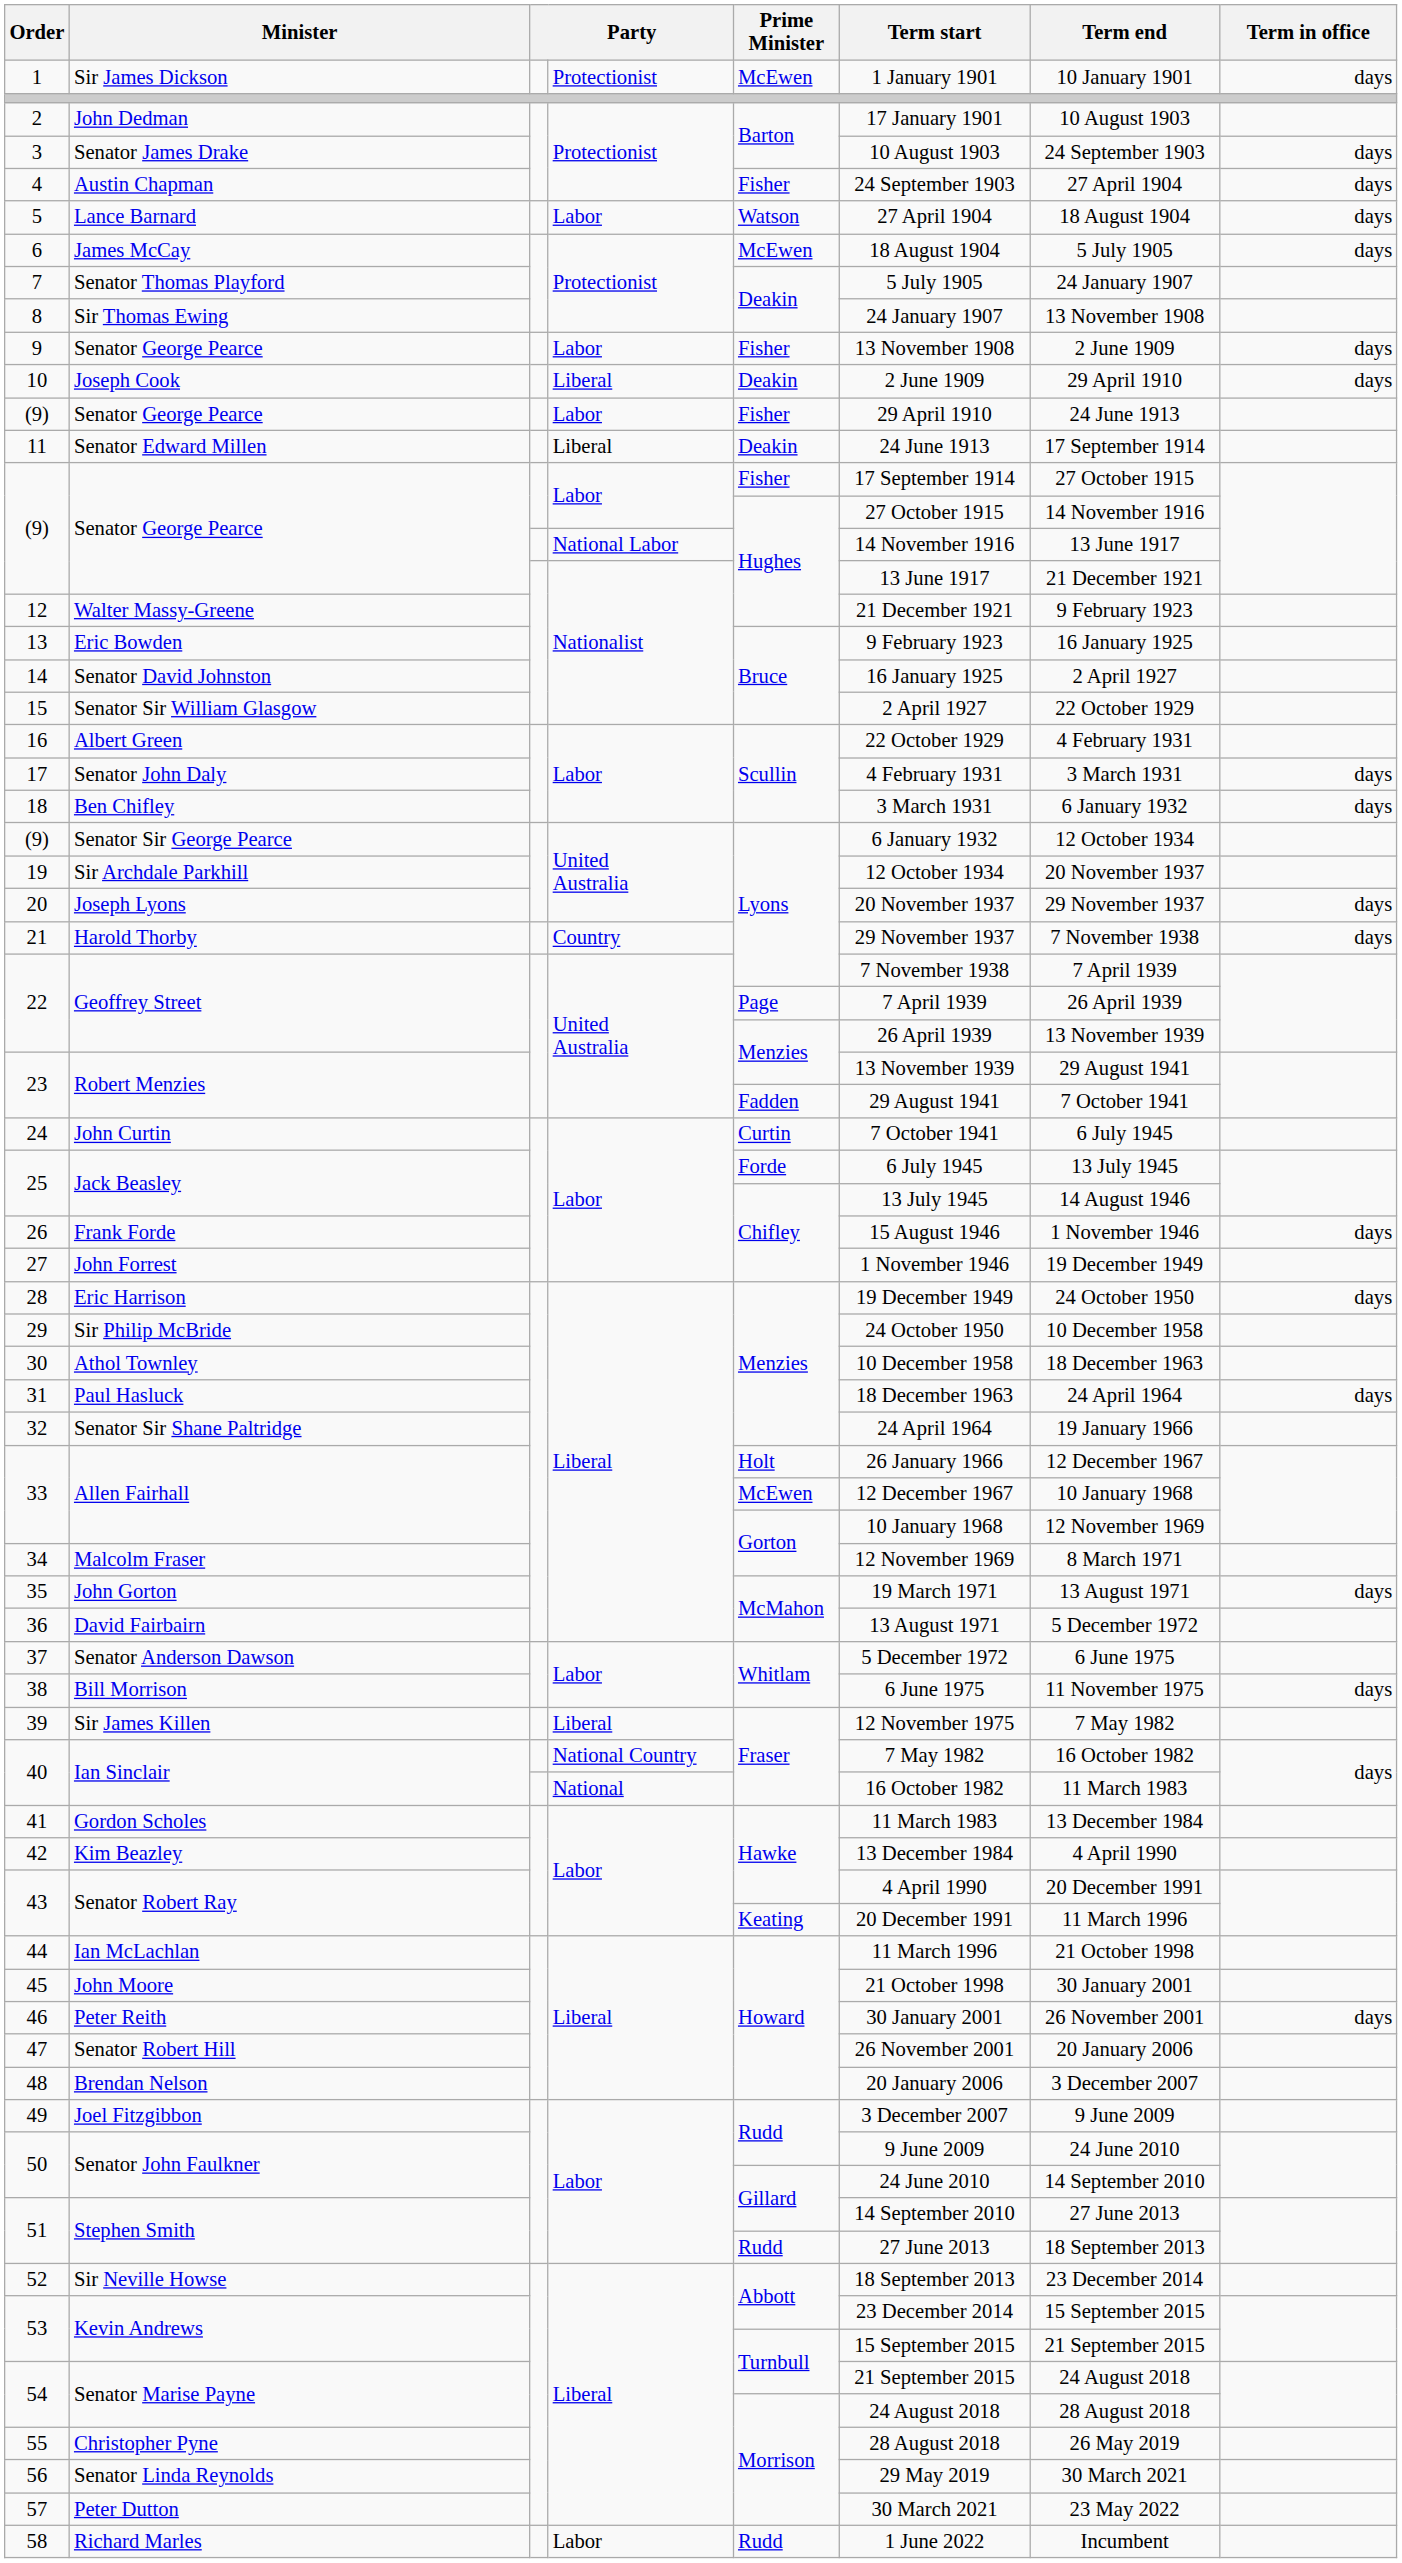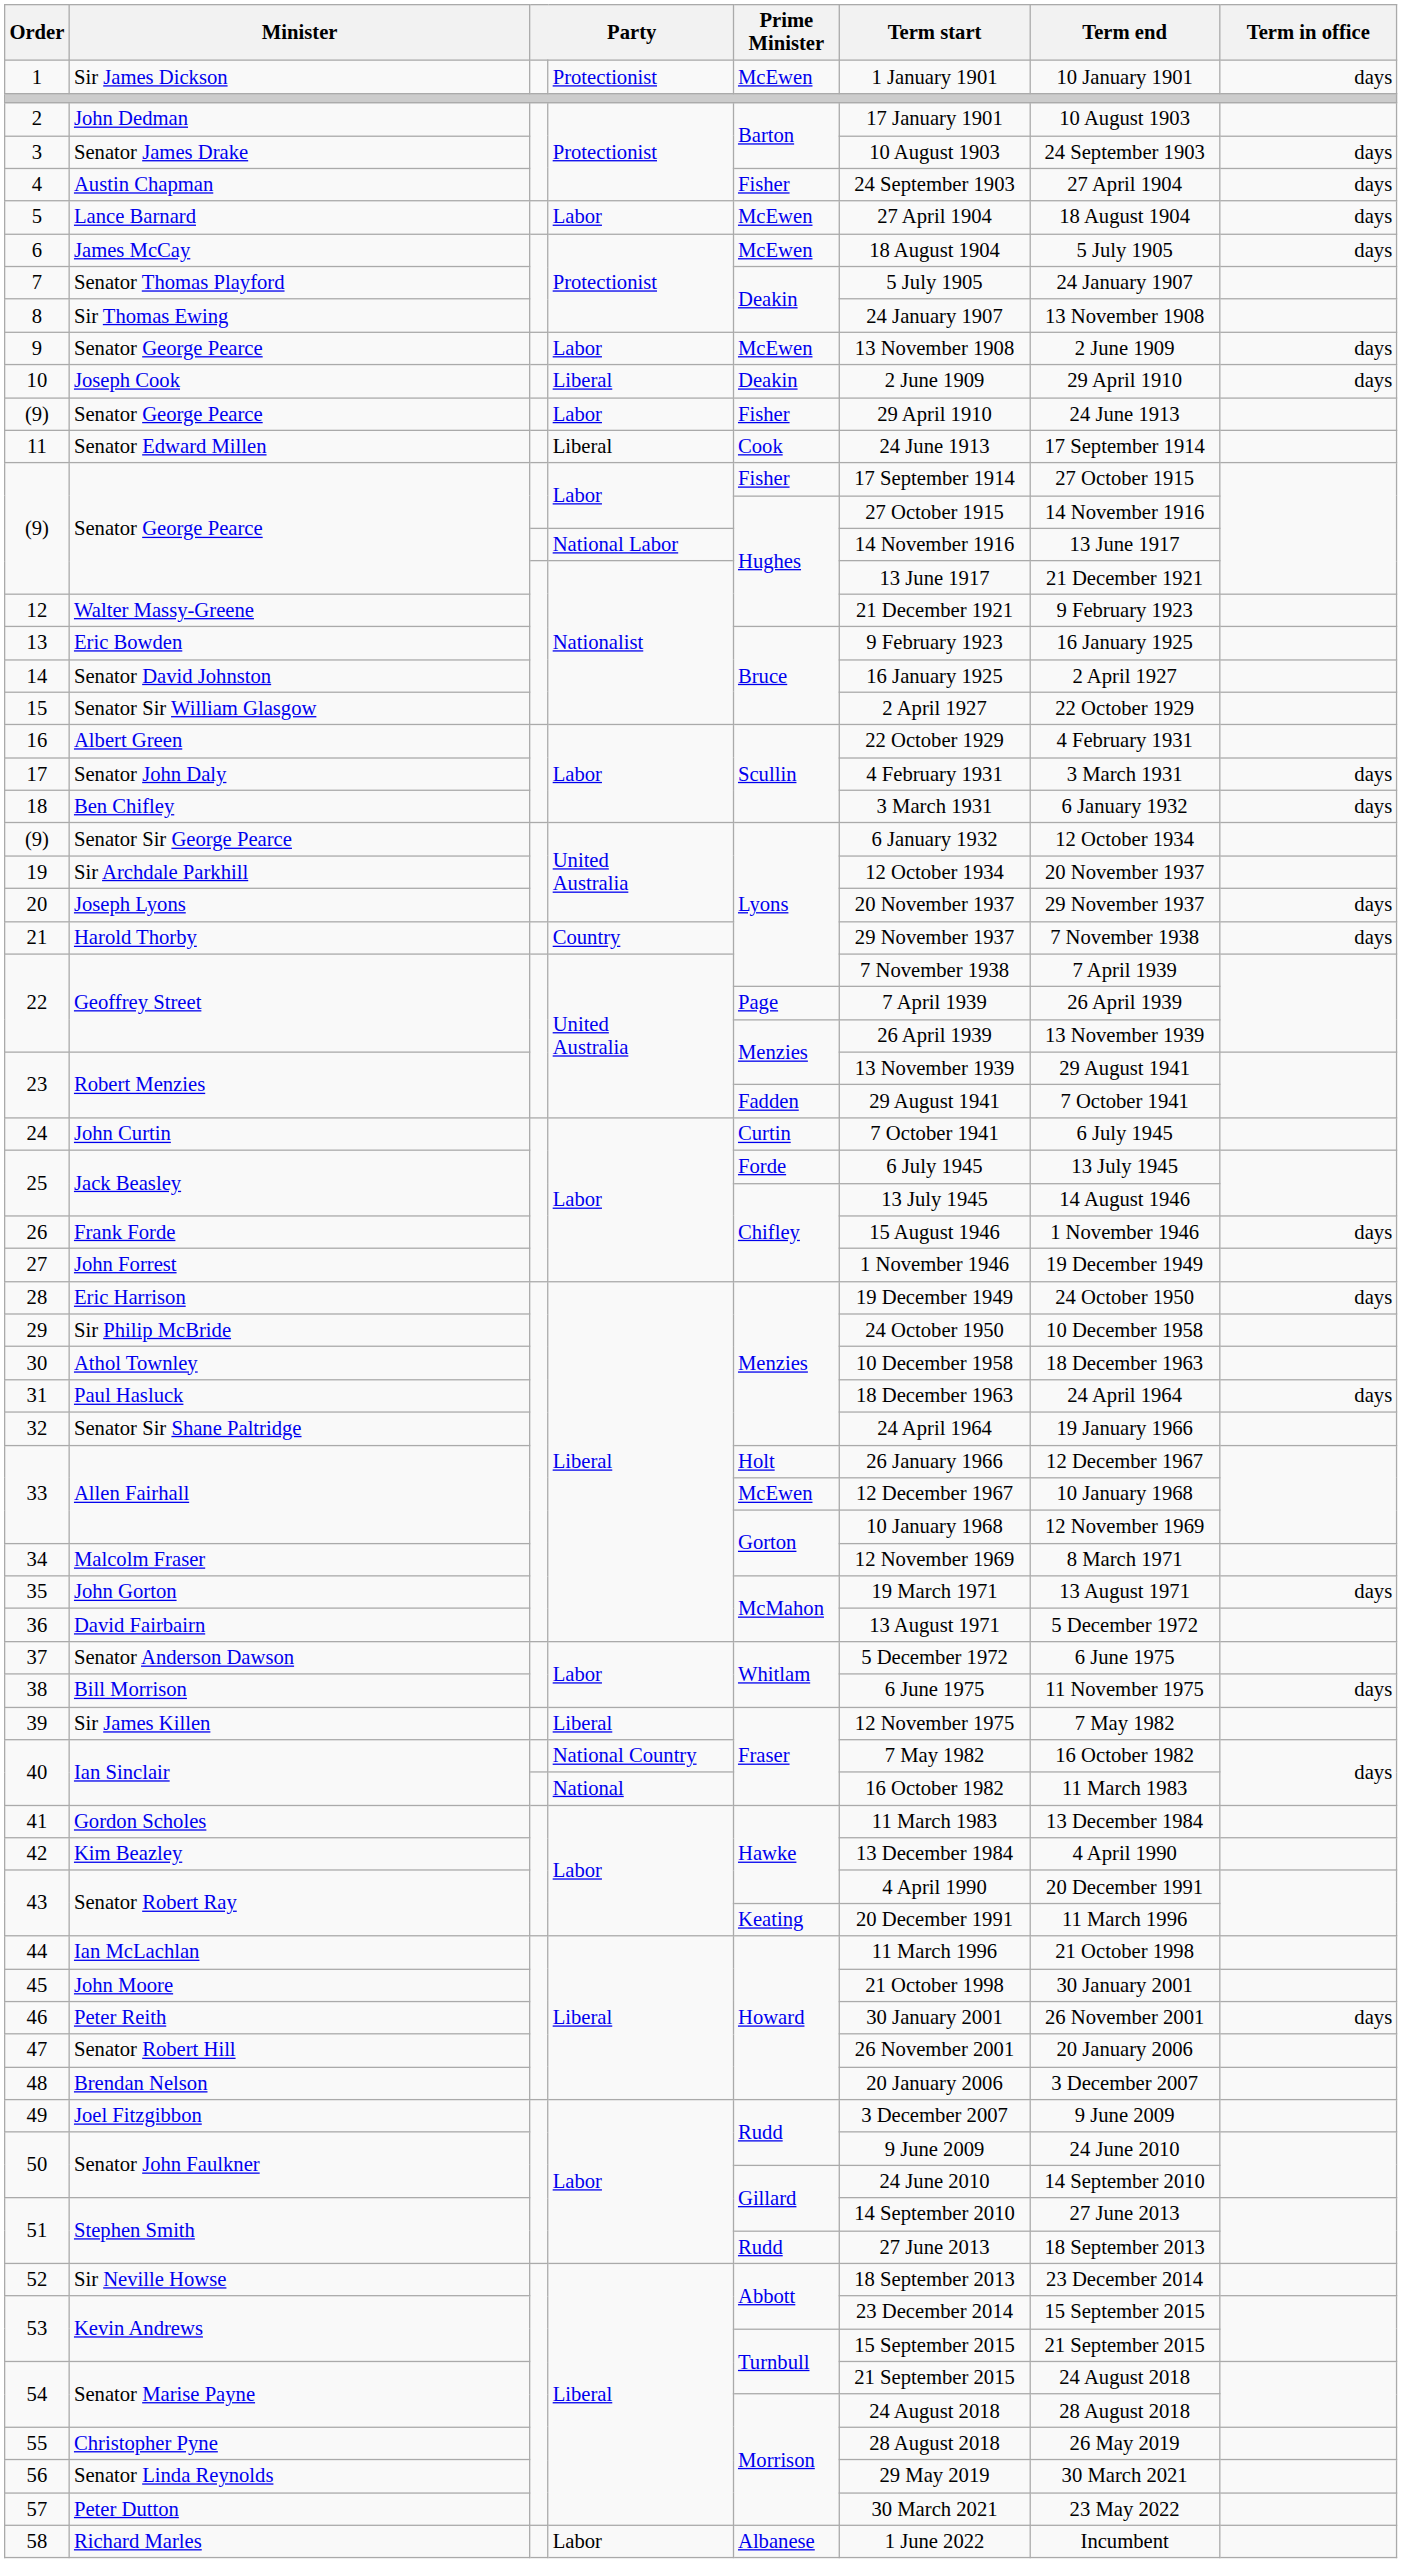5 | Prime Minister: Watson -> McEwen
9 | Prime Minister: Fisher -> McEwen
11 | Prime Minister: Deakin -> Cook
58 | Prime Minister: Rudd -> Albanese
